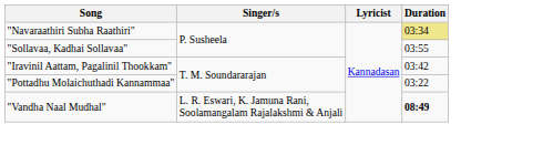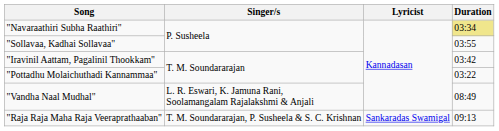"Vandha Naal Mudhal" | Duration: bold -> normal
+ row: "Raja Raja Maha Raja Veeraprathaaban" | T. M. Soundararajan, P. Susheela & S. C. Krishnan | Sankaradas Swamigal | 09:13
